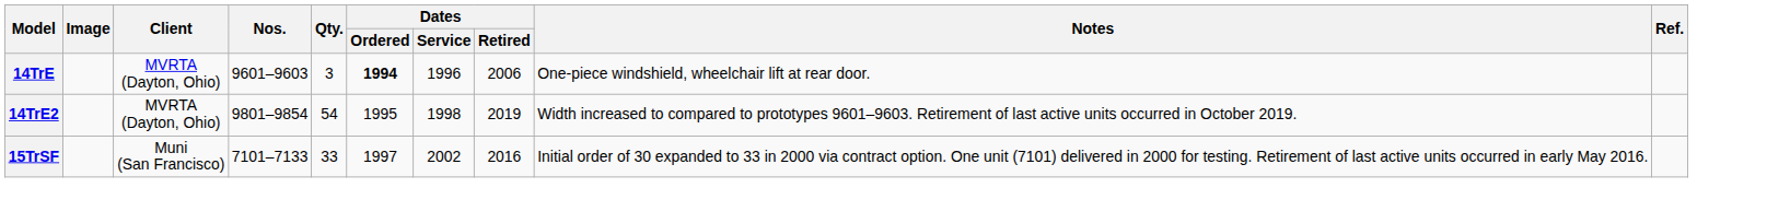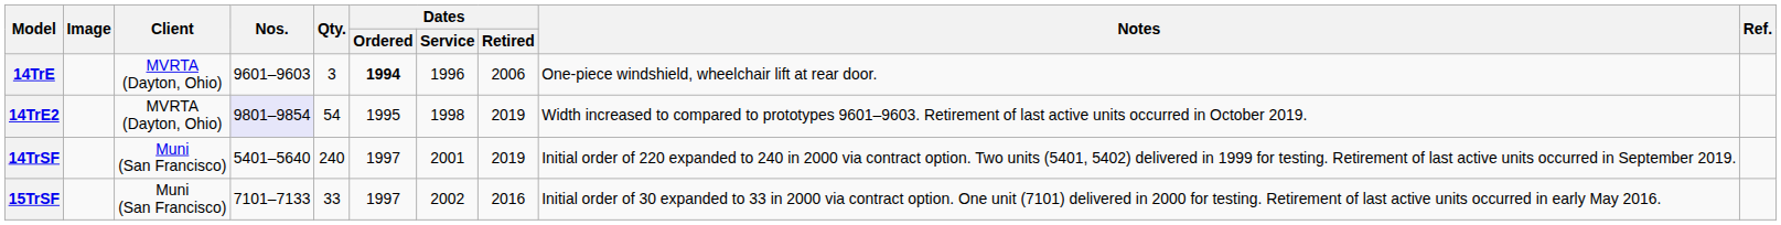14TrE2 | Nos.: no background -> lavender background
+ row: 14TrSF | Muni (San Francisco) | 5401–5640 | 240 | 1997 | 2001 | 2019 | Initial order of 220 expanded to 240 in 2000 via contract option. Two units (5401, 5402) delivered in 1999 for testing. Retirement of last active units occurred in September 2019.
